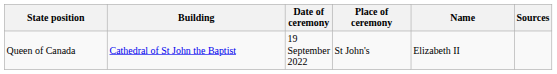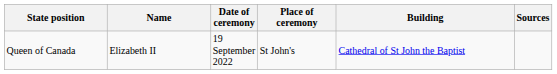columns swapped: Name <-> Building
